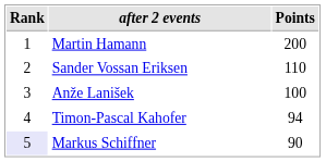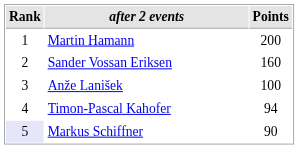Sander Vossan Eriksen | Points: 110 -> 160
